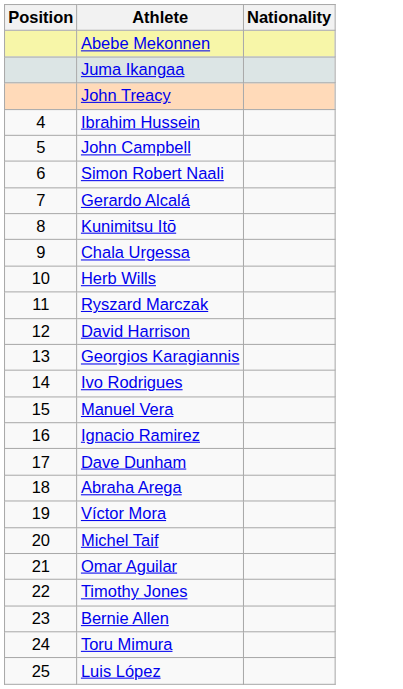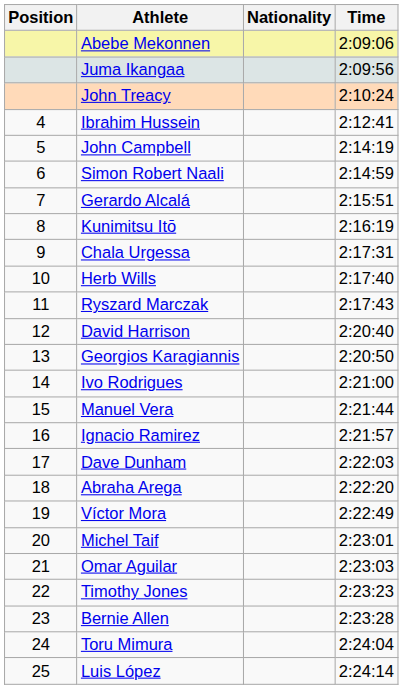+ column: Time | 2:09:06 | 2:09:56 | 2:10:24 | 2:12:41 | 2:14:19 | 2:14:59 | 2:15:51 | 2:16:19 | 2:17:31 | 2:17:40 | 2:17:43 | 2:20:40 | 2:20:50 | 2:21:00 | 2:21:44 | 2:21:57 | 2:22:03 | 2:22:20 | 2:22:49 | 2:23:01 | 2:23:03 | 2:23:23 | 2:23:28 | 2:24:04 | 2:24:14
